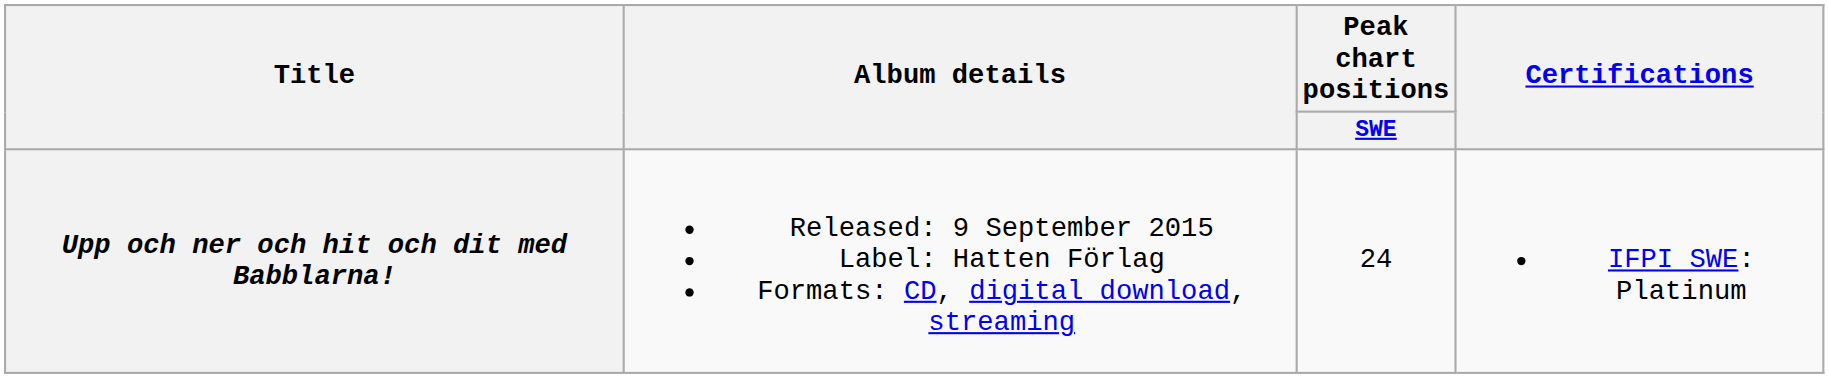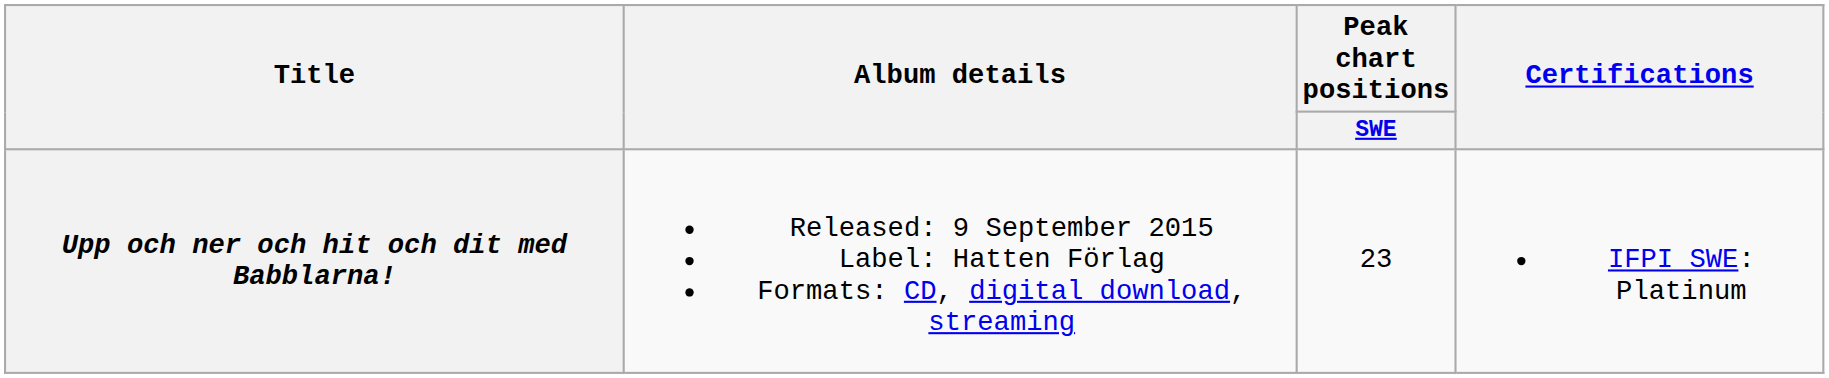Upp och ner och hit och dit med Babblarna! | Peak chart positions / SWE: 24 -> 23
